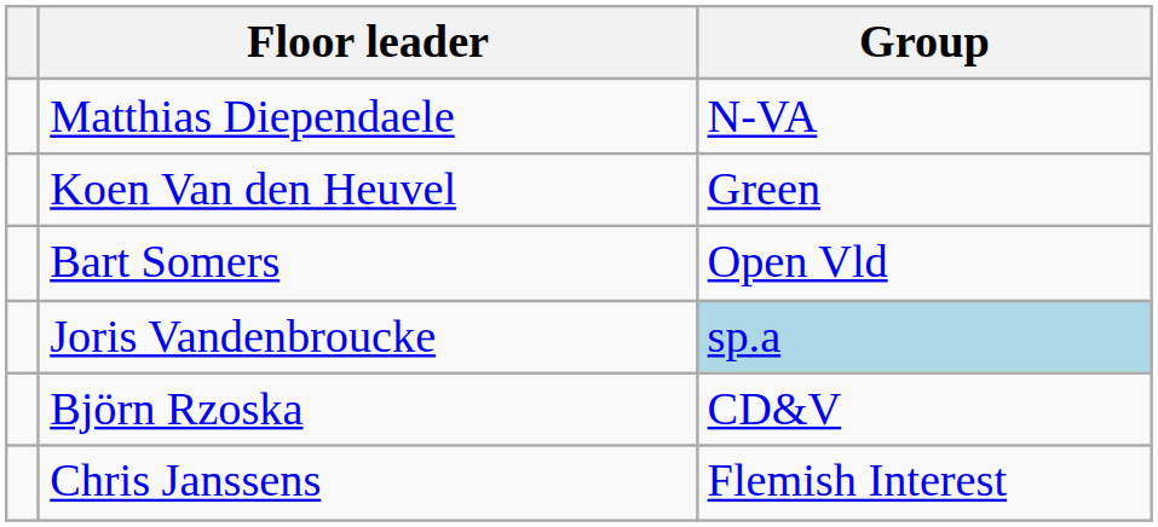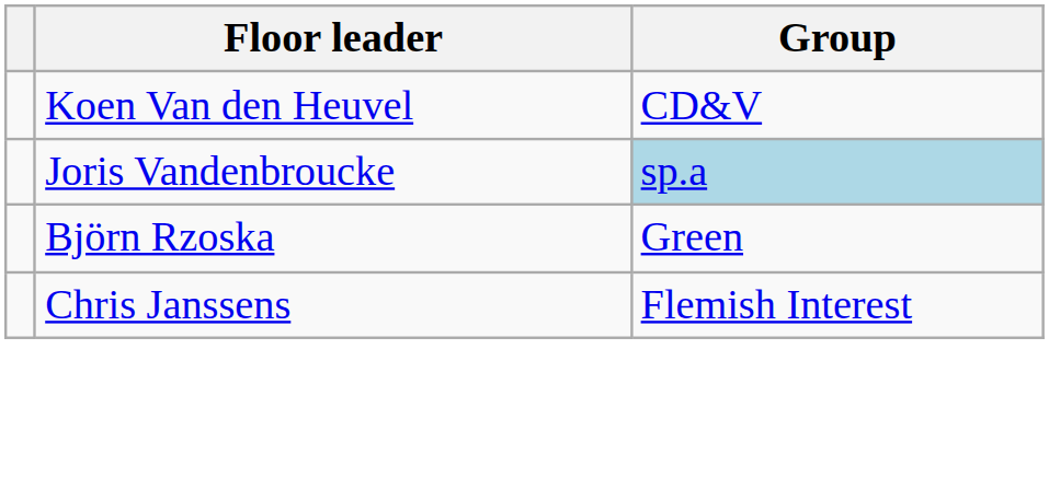- row: Matthias Diependaele | N-VA
Koen Van den Heuvel | Group: Green -> CD&V
- row: Bart Somers | Open Vld
Björn Rzoska | Group: CD&V -> Green
